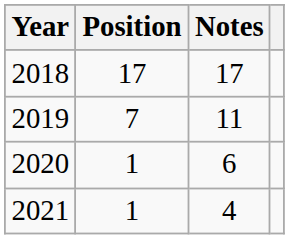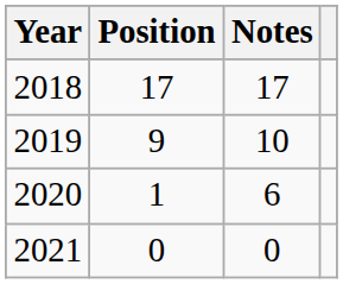2019 | Position: 7 -> 9
2019 | Notes: 11 -> 10
2021 | Position: 1 -> 0
2021 | Notes: 4 -> 0
